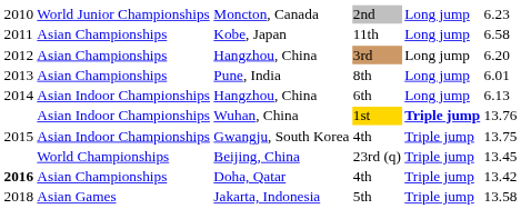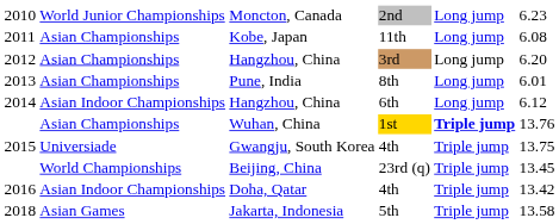Kobe, Japan | column 6: 6.58 -> 6.08
Hangzhou, China / 6th | column 6: 6.13 -> 6.12
Wuhan, China | column 2: Asian Indoor Championships -> Asian Championships
Gwangju, South Korea | column 2: Asian Indoor Championships -> Universiade
Doha, Qatar | column 1: bold -> normal
Doha, Qatar | column 2: Asian Championships -> Asian Indoor Championships
